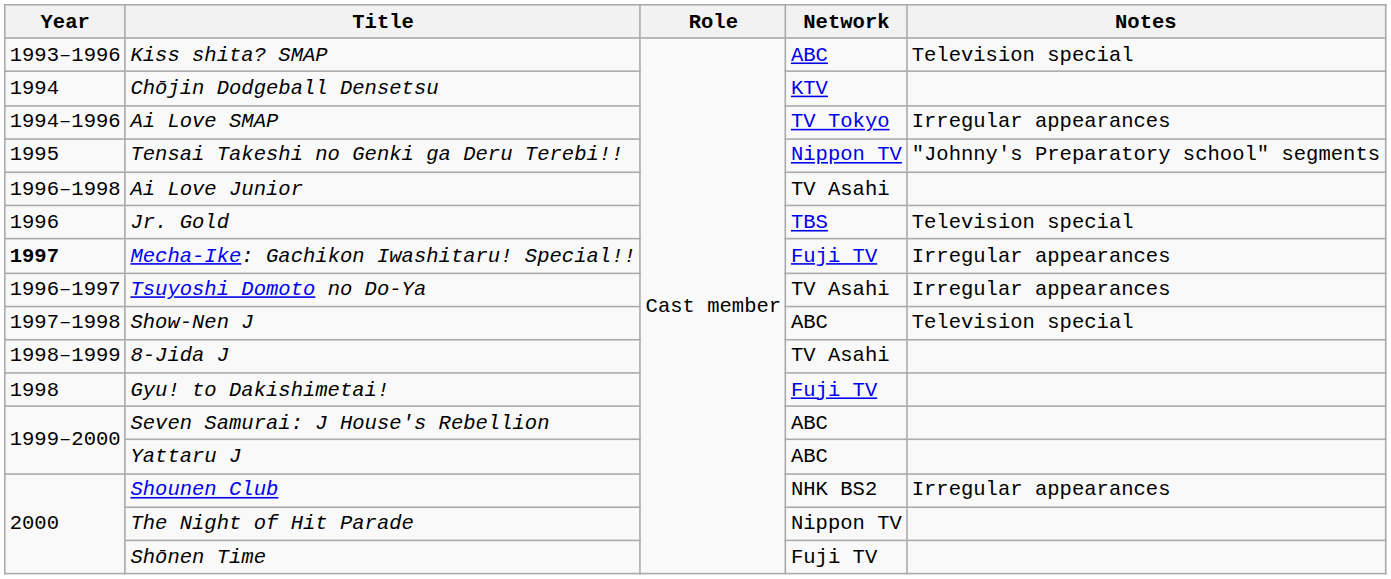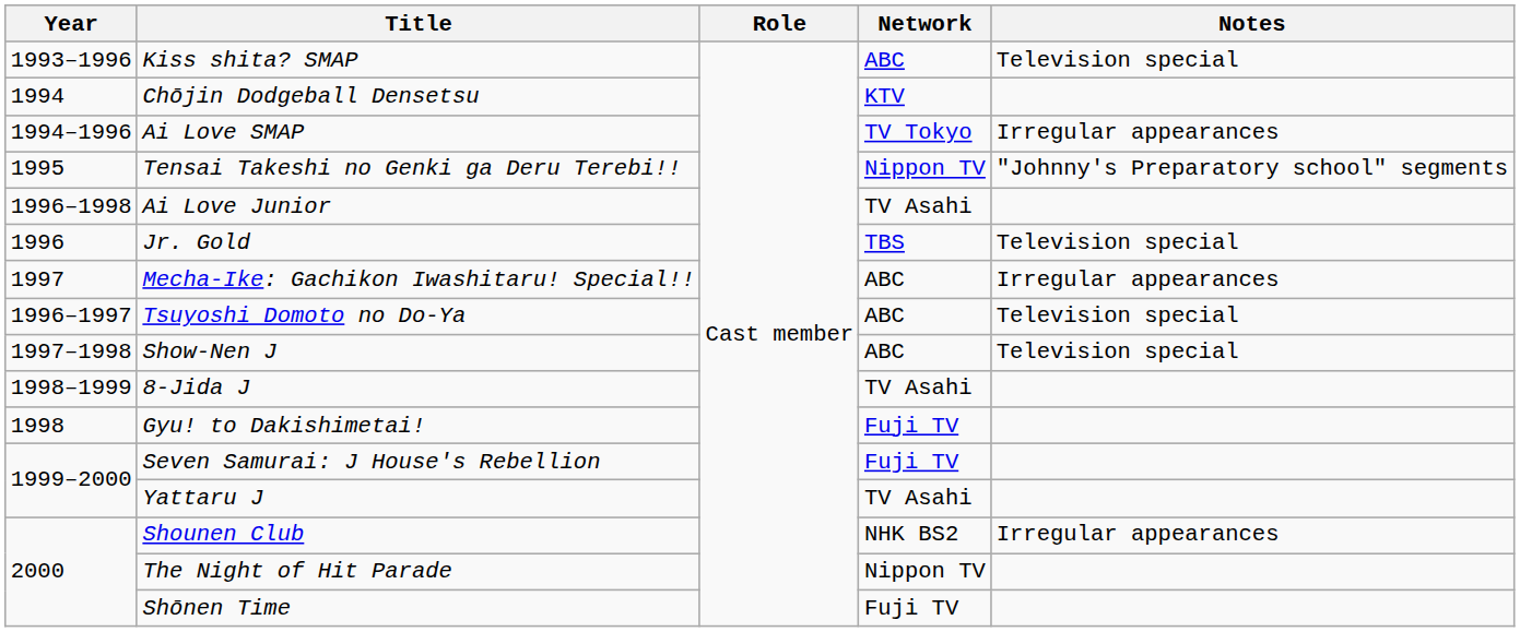Mecha-Ike: Gachikon Iwashitaru! Special!! | Year: bold -> normal
Mecha-Ike: Gachikon Iwashitaru! Special!! | Network: Fuji TV -> ABC
Tsuyoshi Domoto no Do-Ya | Network: TV Asahi -> ABC
Tsuyoshi Domoto no Do-Ya | Notes: Irregular appearances -> Television special
Seven Samurai: J House's Rebellion | Network: ABC -> Fuji TV
Yattaru J | Network: ABC -> TV Asahi
